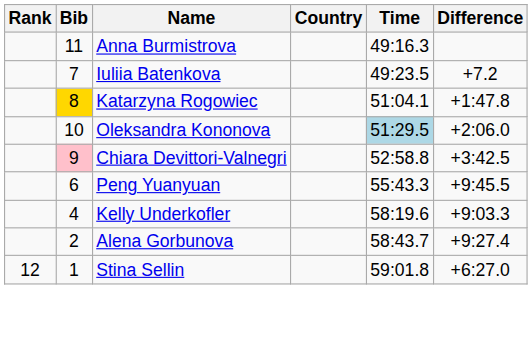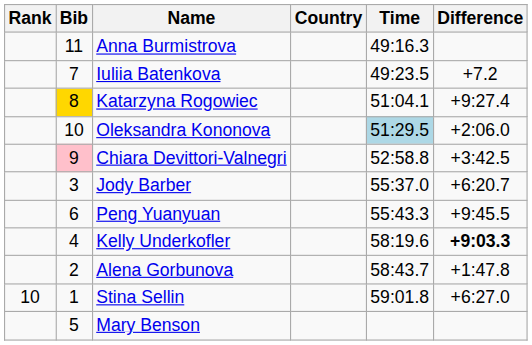Katarzyna Rogowiec | Difference: +1:47.8 -> +9:27.4
+ row: 3 | Jody Barber | 55:37.0 | +6:20.7
Kelly Underkofler | Difference: normal -> bold
Alena Gorbunova | Difference: +9:27.4 -> +1:47.8
Stina Sellin | Rank: 12 -> 10
+ row: 5 | Mary Benson
